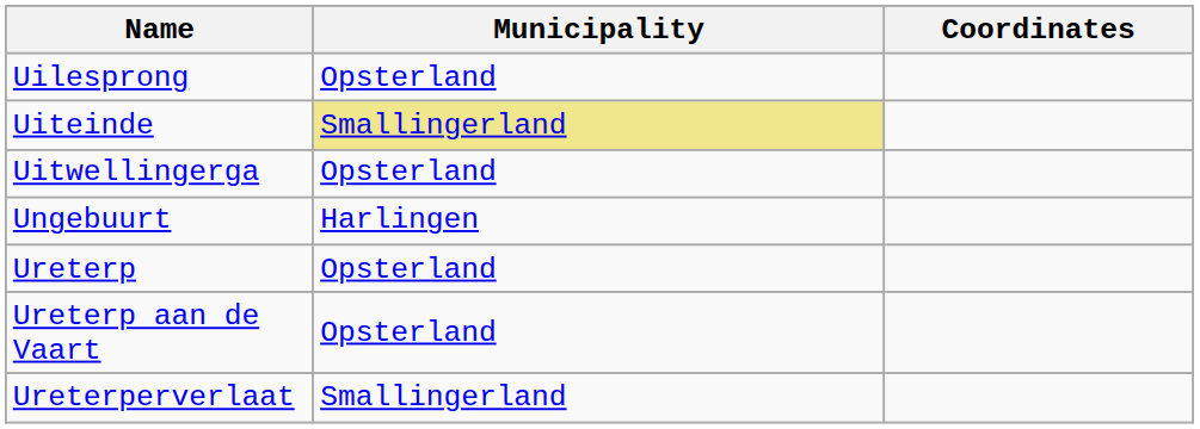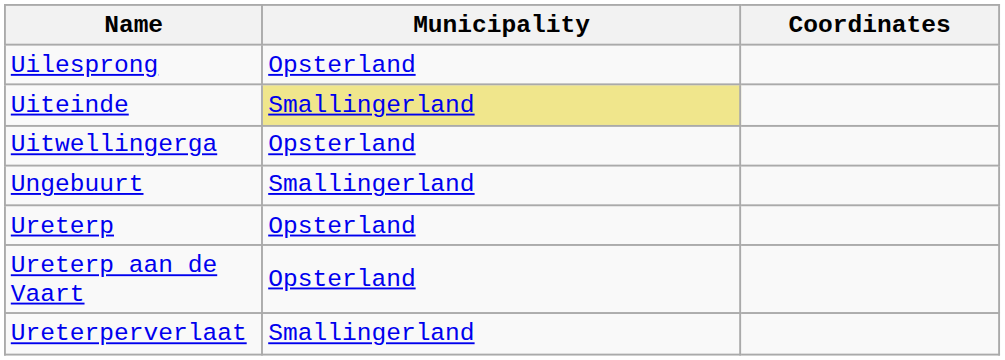Ungebuurt | Municipality: Harlingen -> Smallingerland
